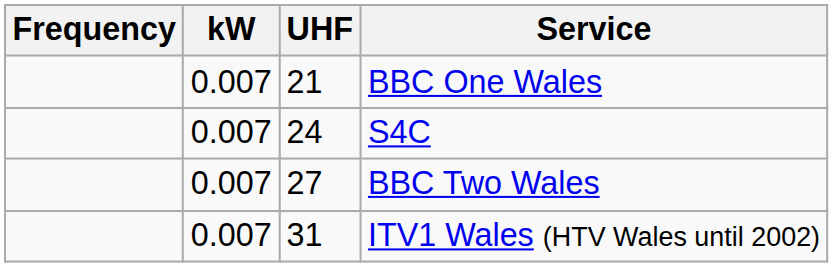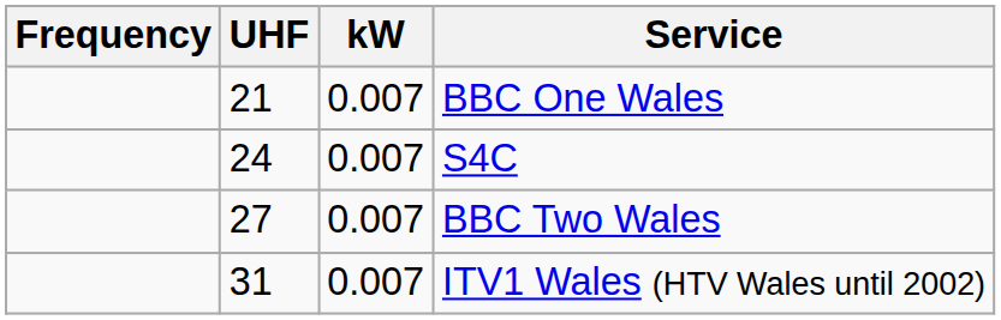columns swapped: UHF <-> kW
